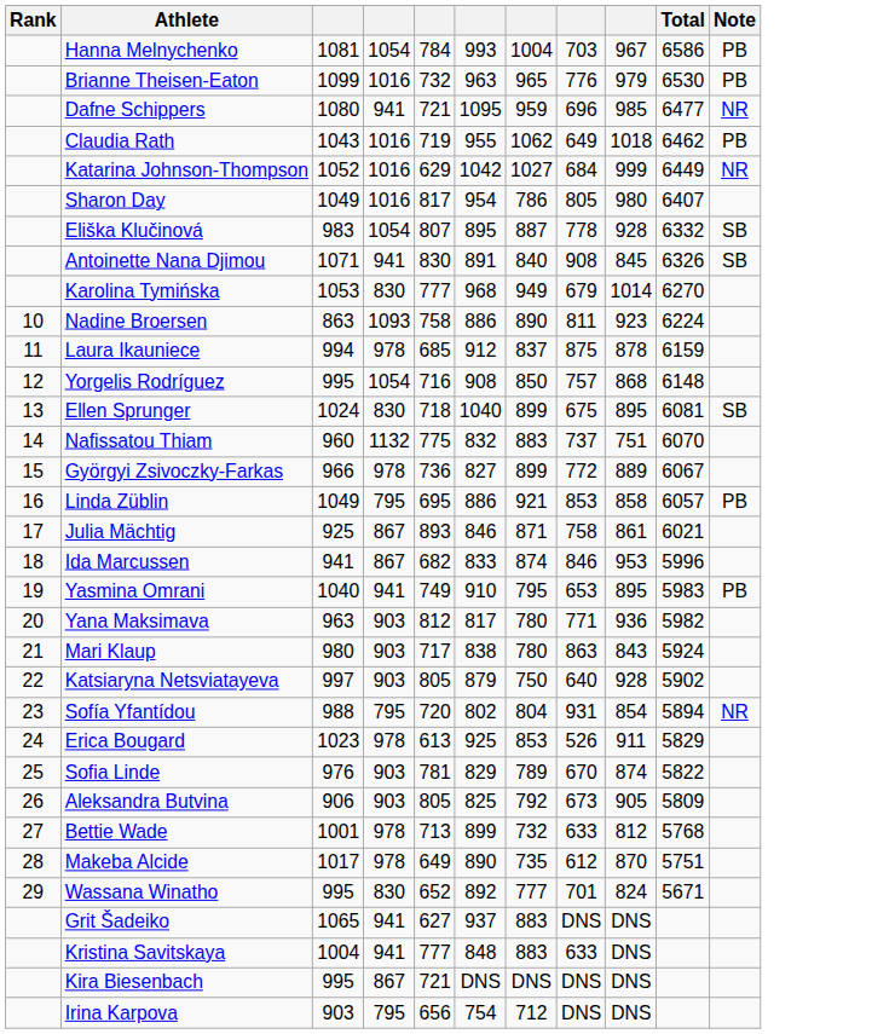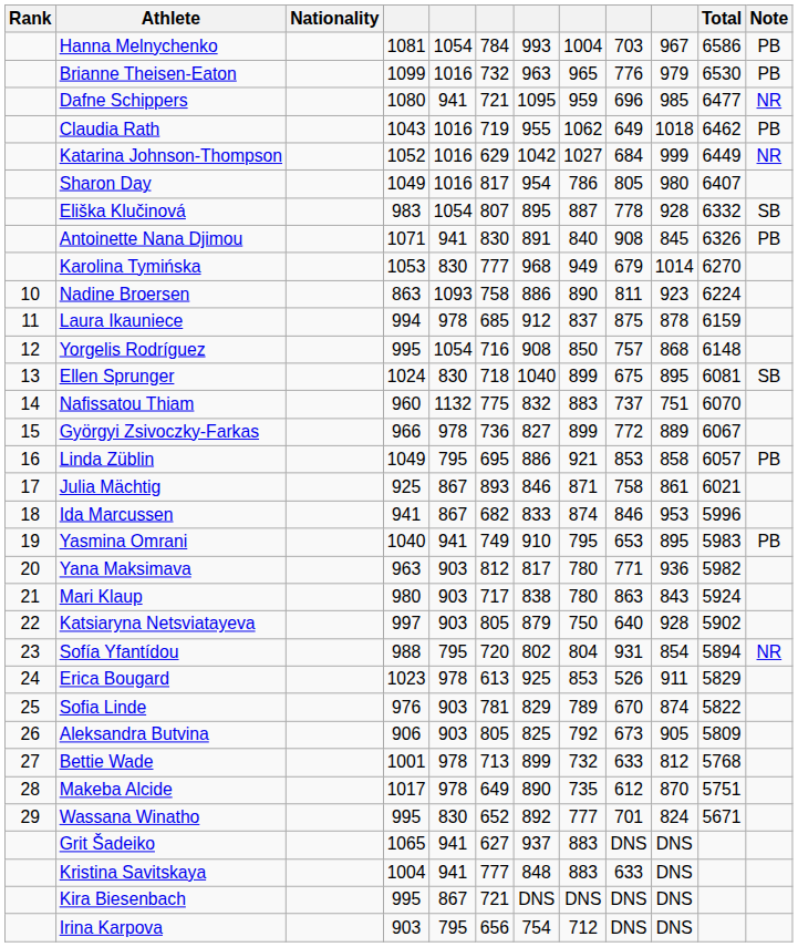+ column: Nationality
Antoinette Nana Djimou | Note: SB -> PB
